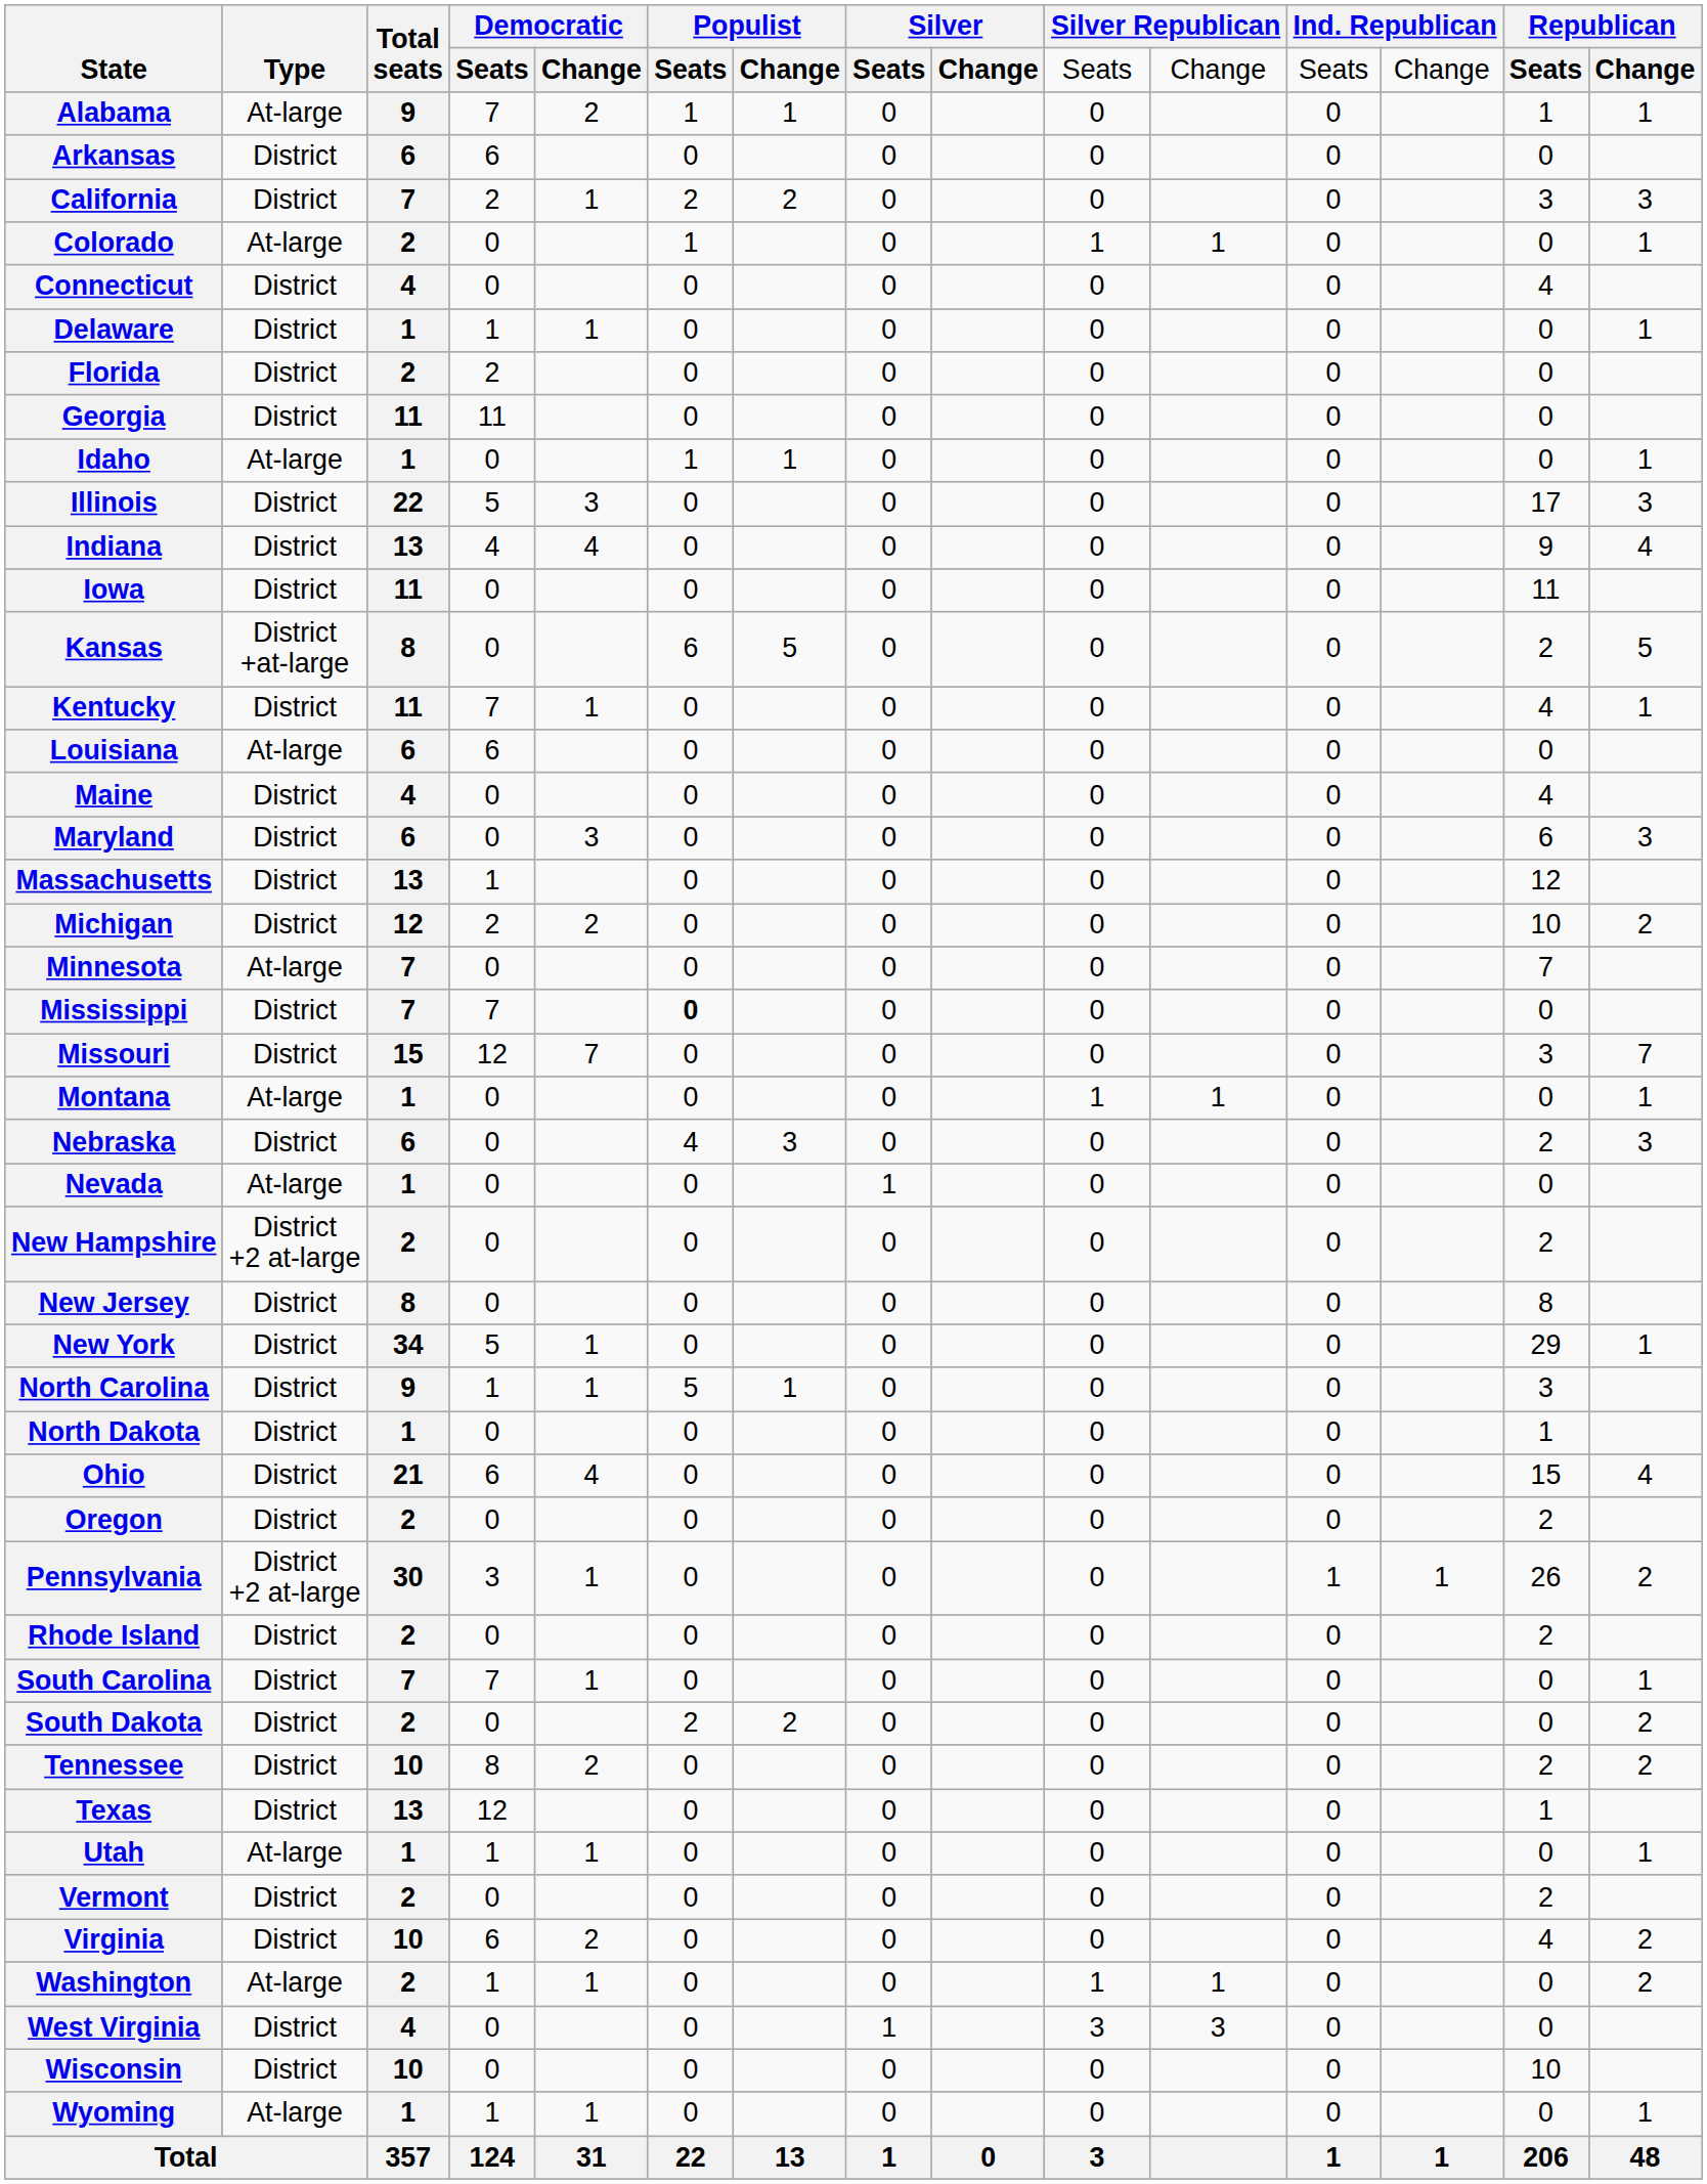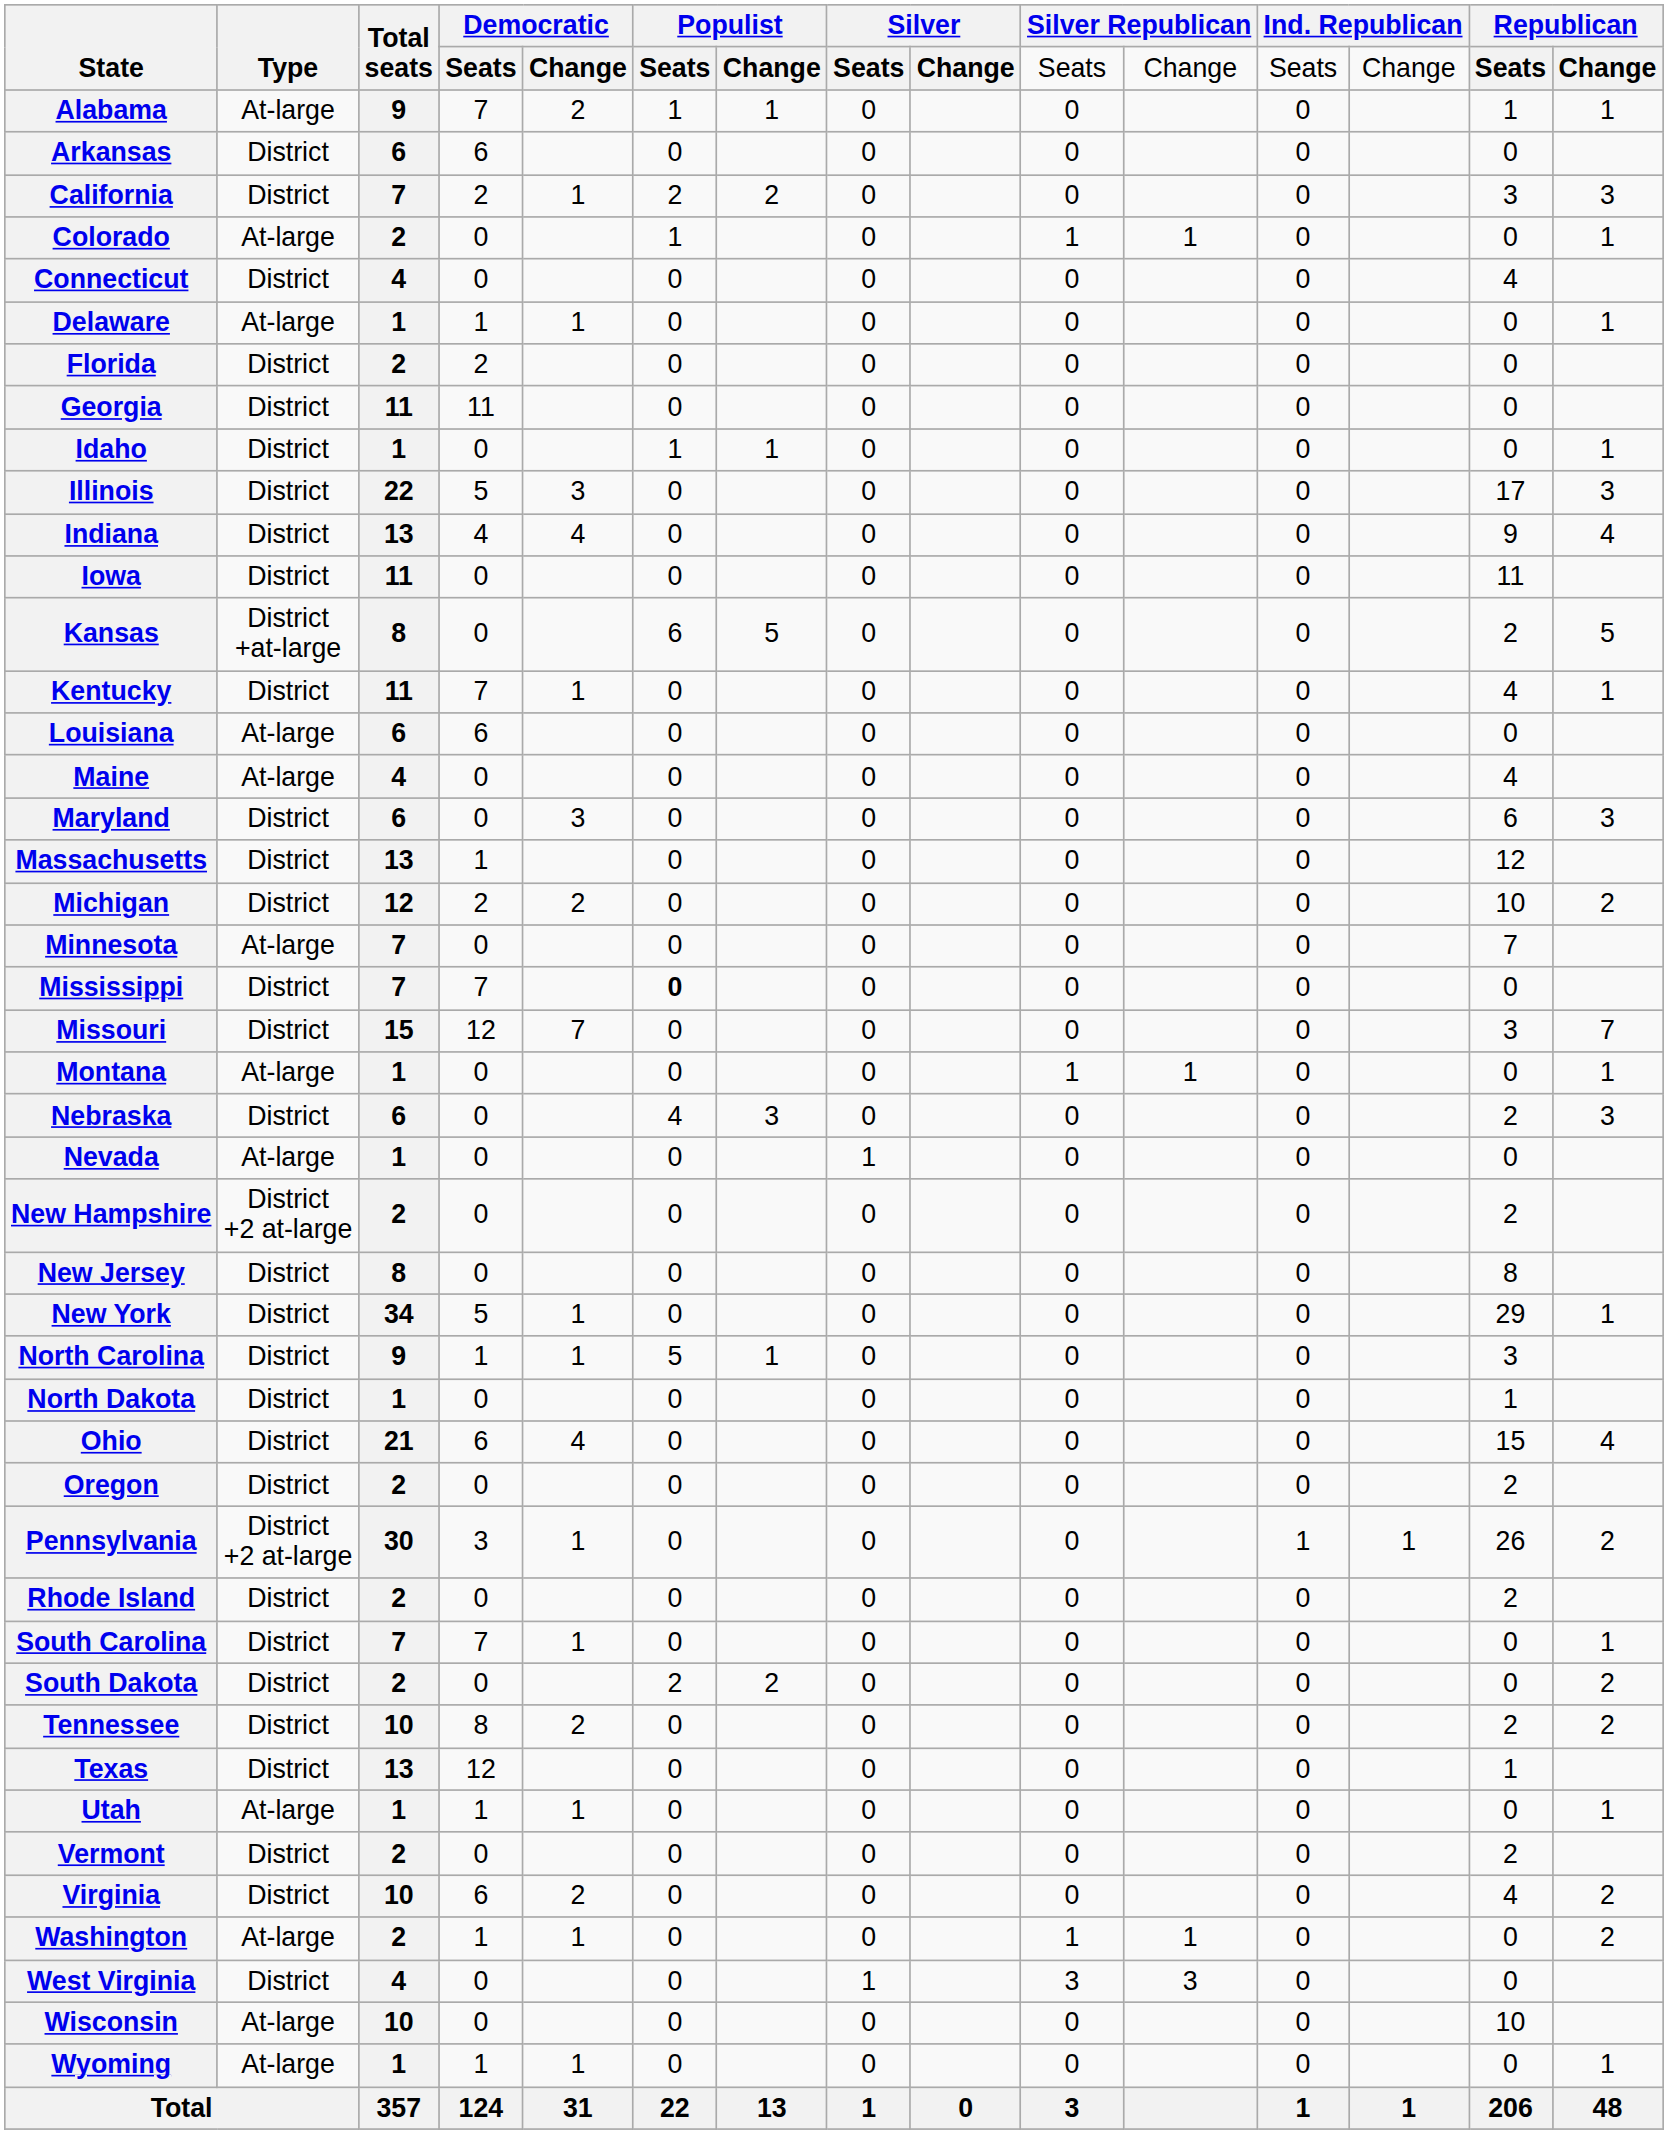Delaware | Type: District -> At-large
Idaho | Type: At-large -> District
Maine | Type: District -> At-large
Wisconsin | Type: District -> At-large
